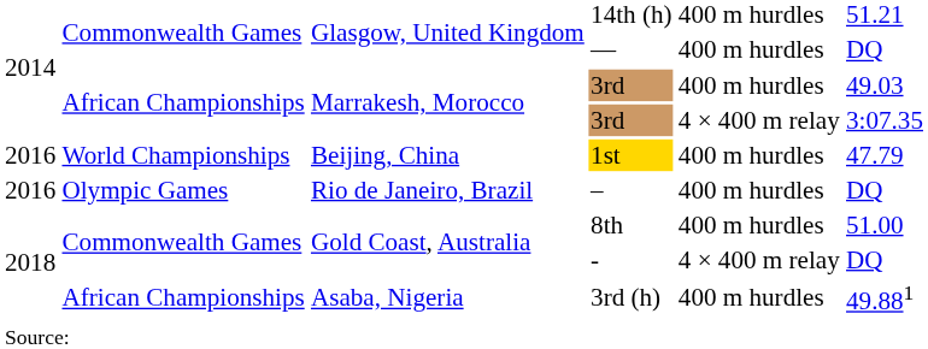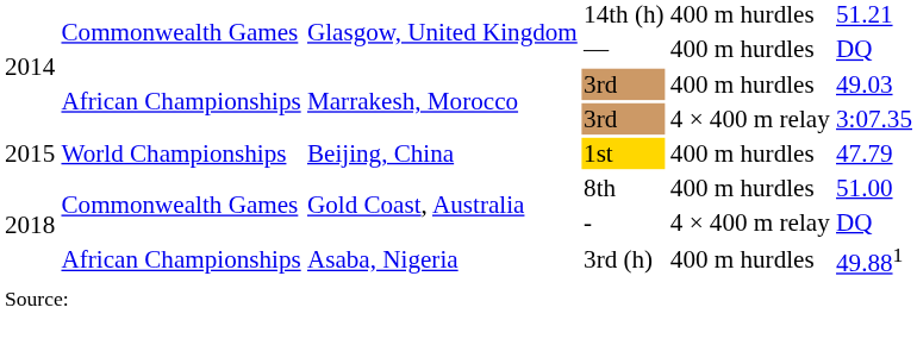1st | column 1: 2016 -> 2015
- row: 2016 | Olympic Games | Rio de Janeiro, Brazil | – | 400 m hurdles | DQ
